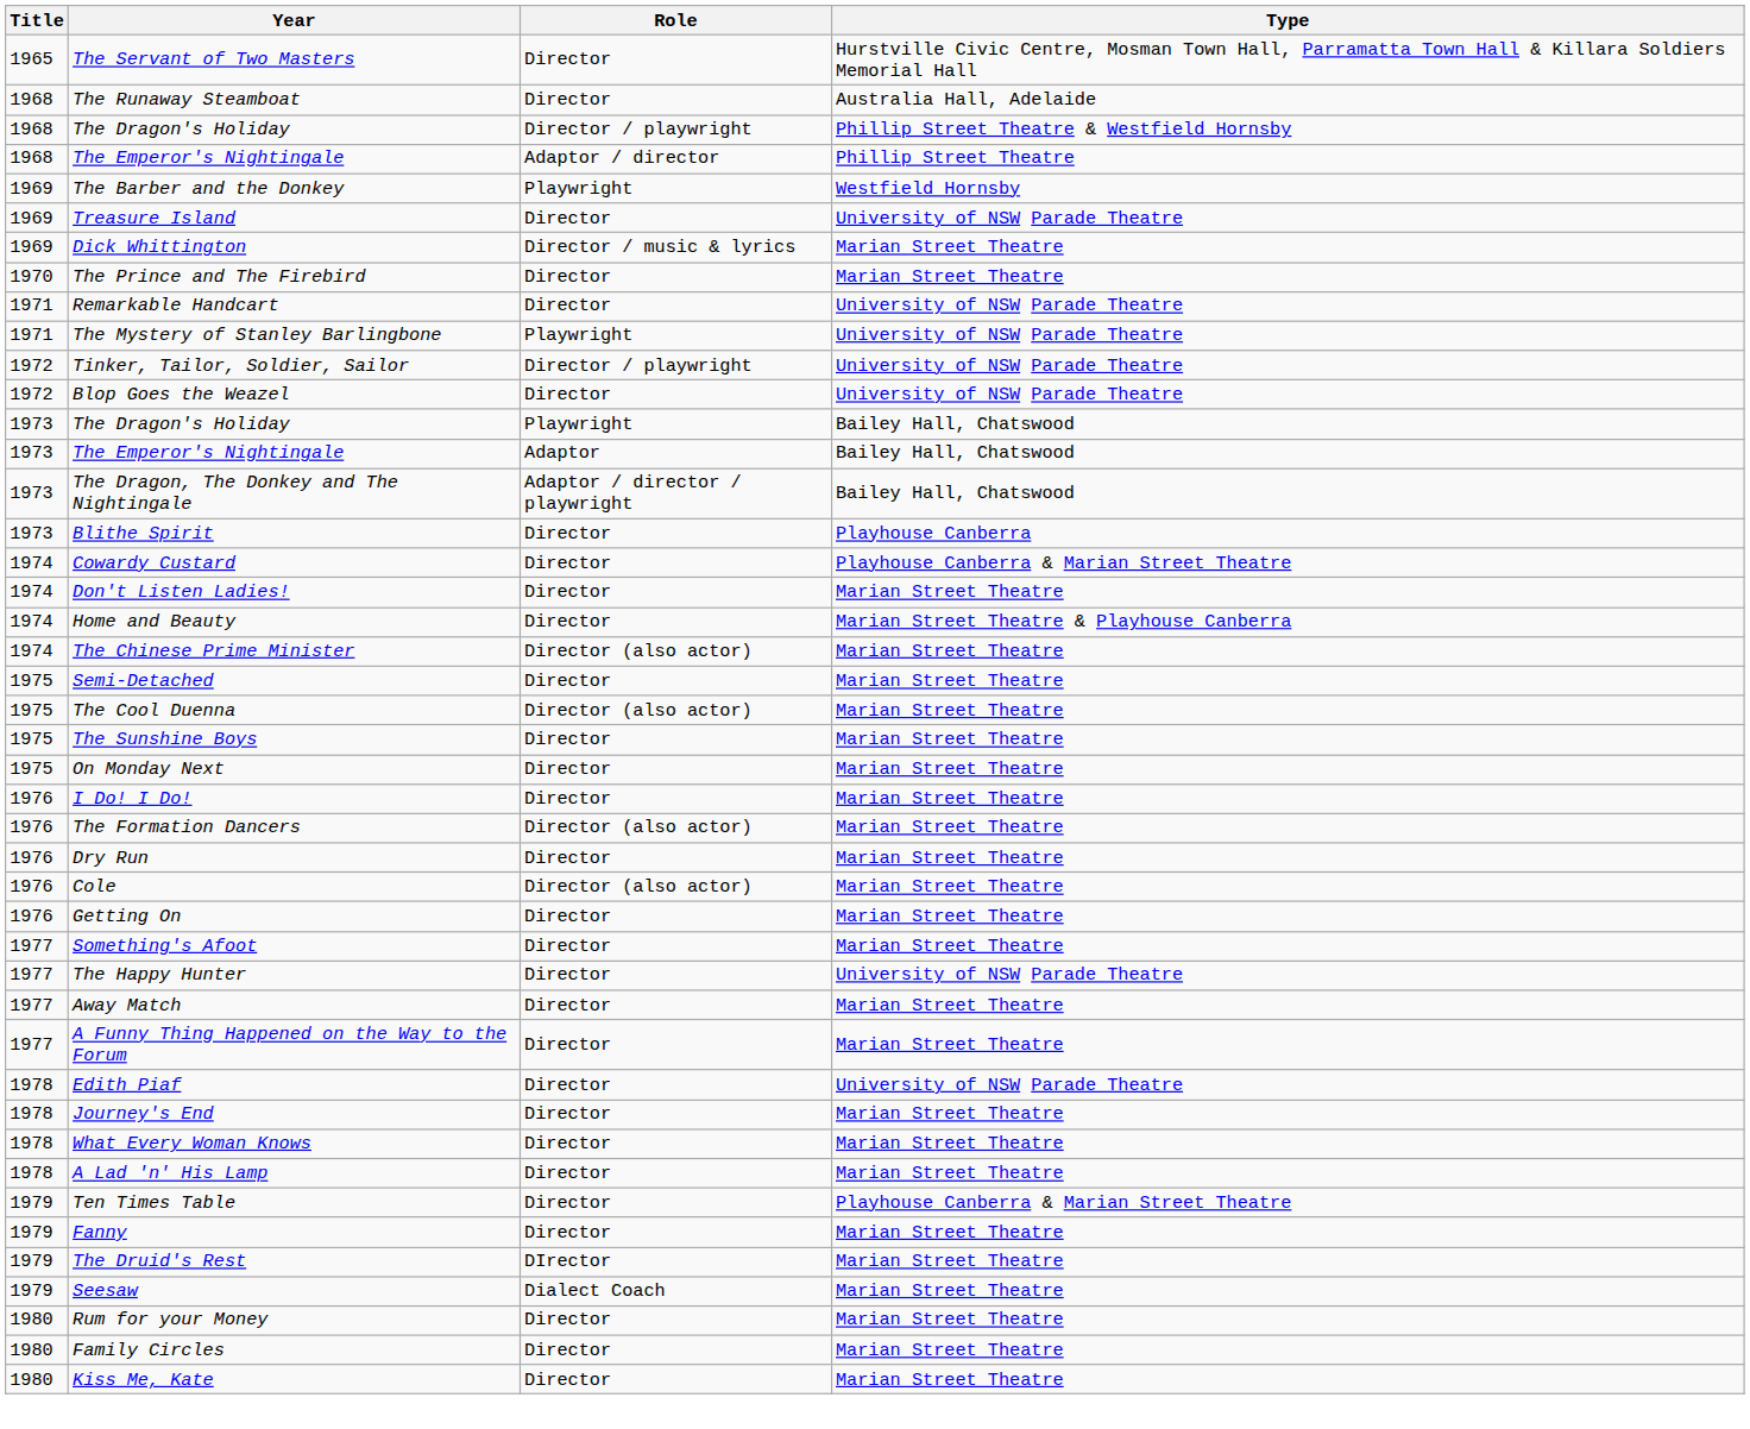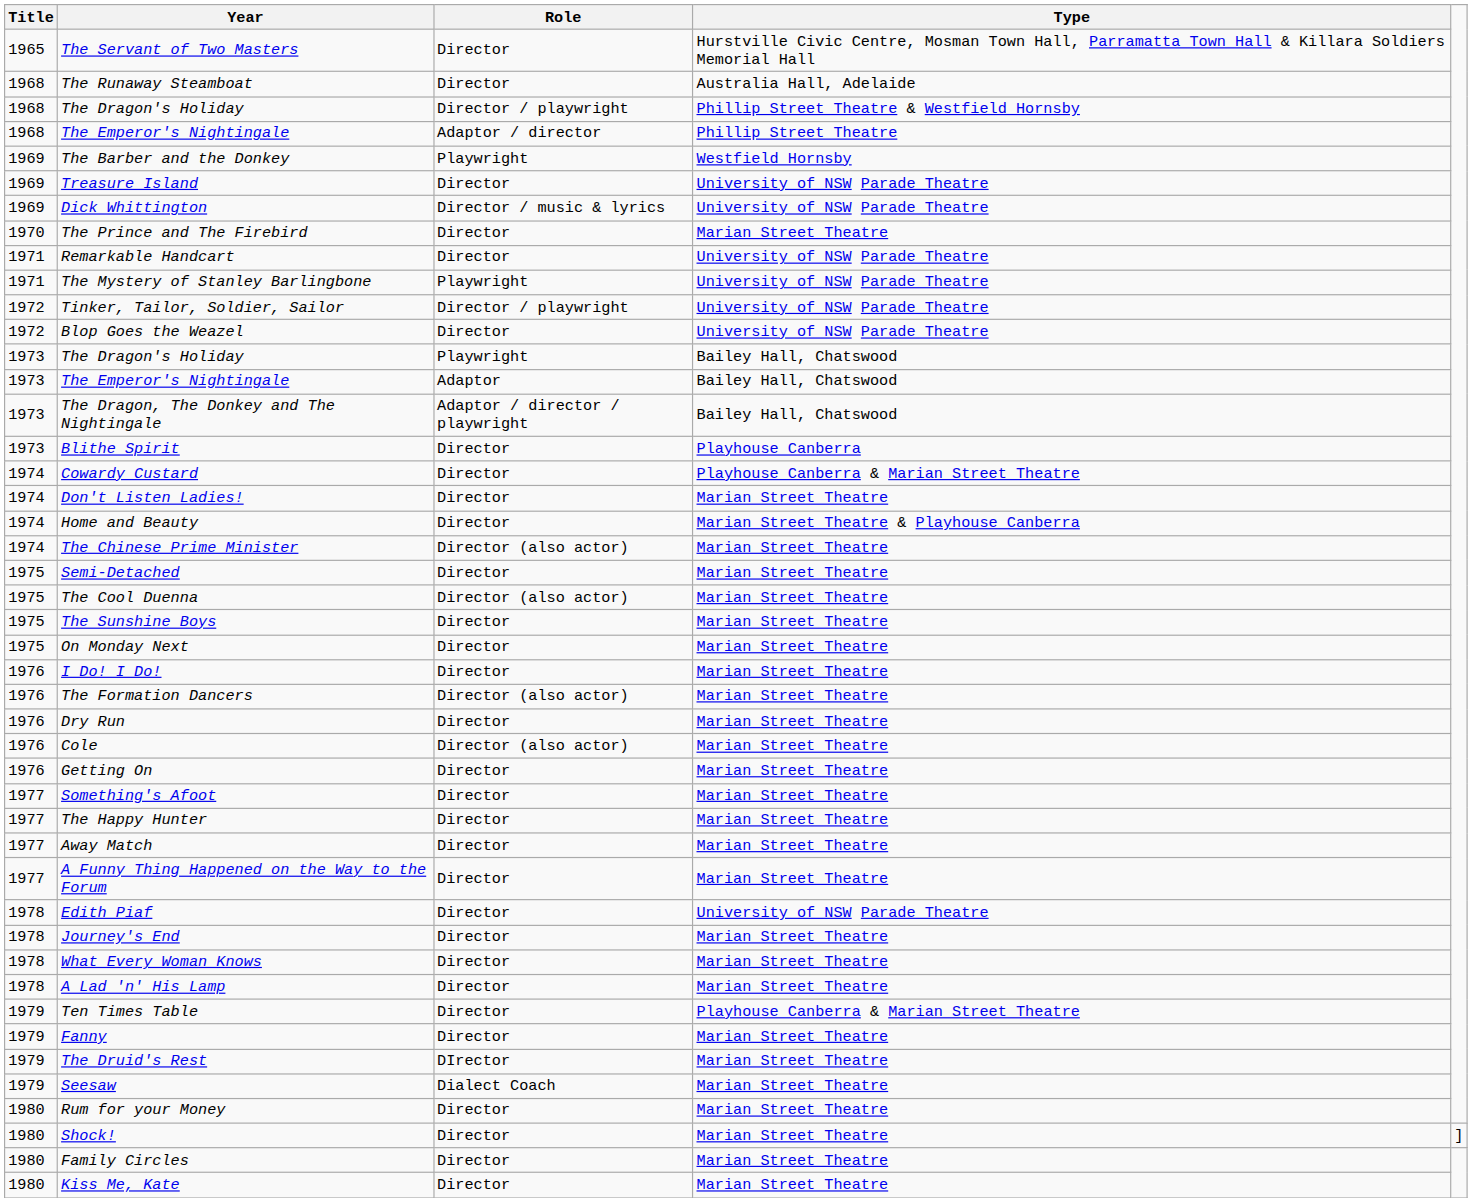Dick Whittington | Type: Marian Street Theatre -> University of NSW Parade Theatre
The Happy Hunter | Type: University of NSW Parade Theatre -> Marian Street Theatre
+ row: 1980 | Shock! | Director | Marian Street Theatre | ]
